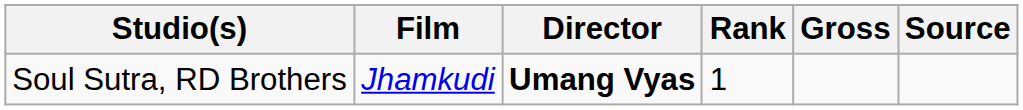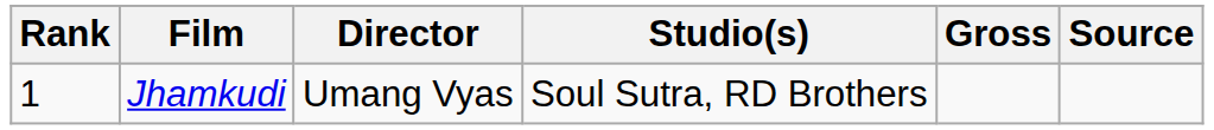columns swapped: Rank <-> Studio(s)
Jhamkudi | Director: bold -> normal
